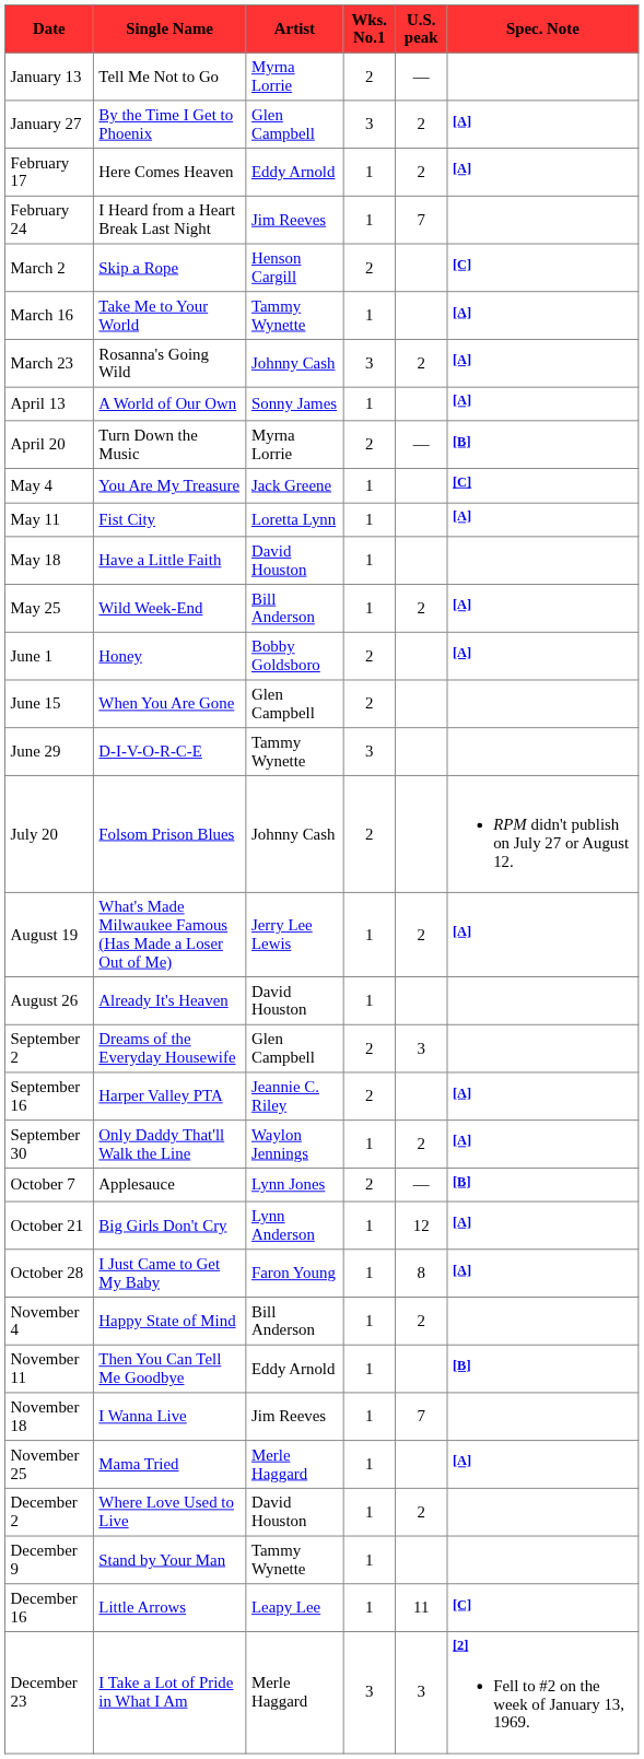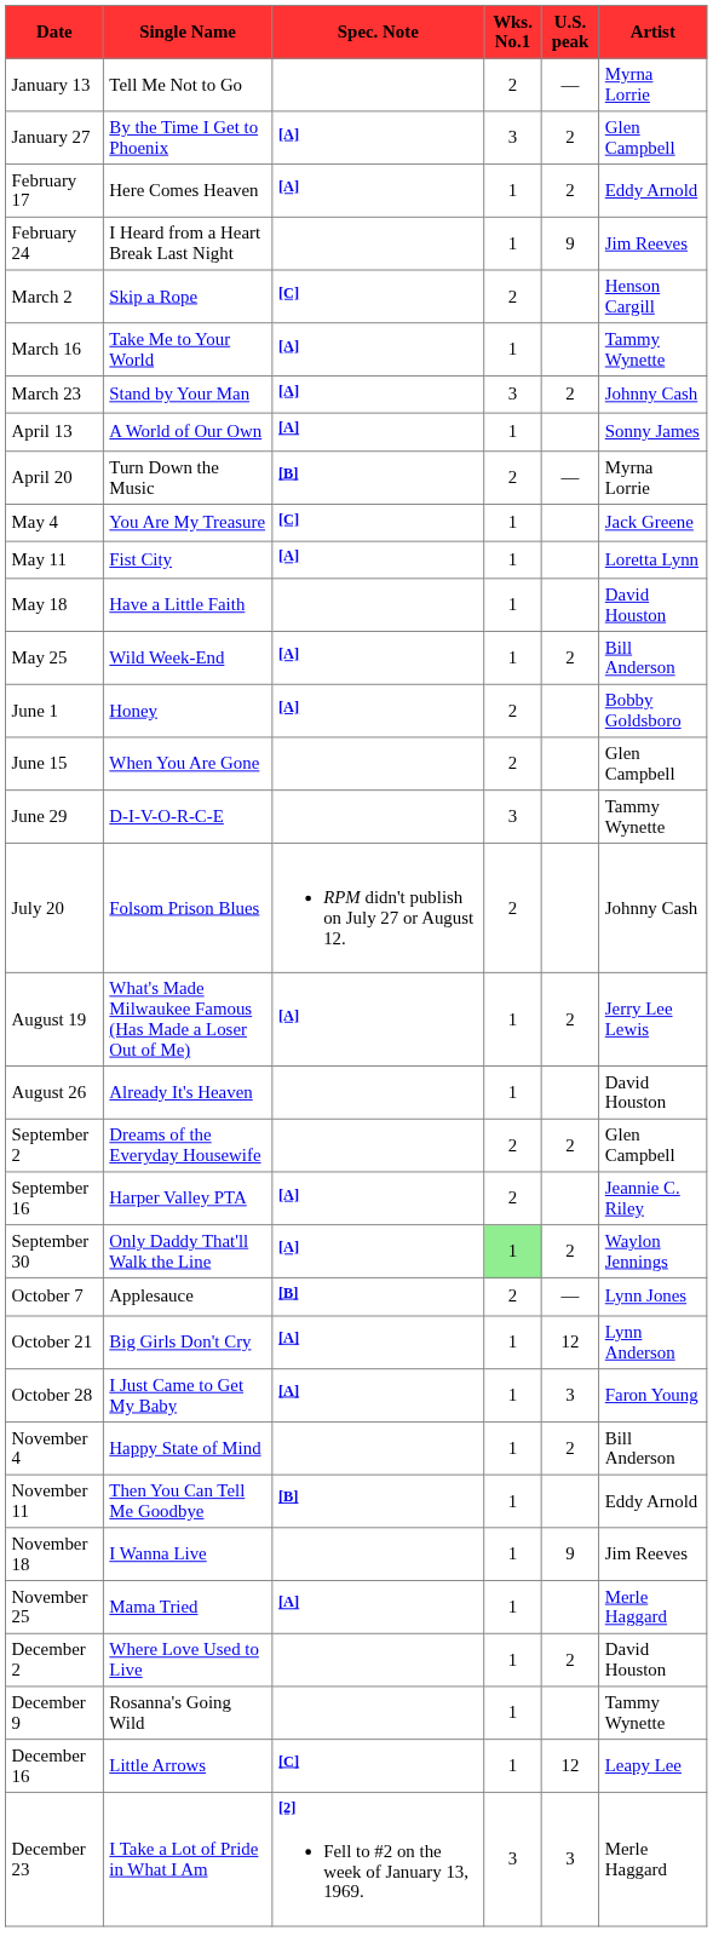columns swapped: Artist <-> Spec. Note
February 24 | U.S. peak: 7 -> 9
March 23 | Single Name: Rosanna's Going Wild -> Stand by Your Man
September 2 | U.S. peak: 3 -> 2
September 30 | Wks. No.1: no background -> lightgreen background
October 28 | U.S. peak: 8 -> 3
November 18 | U.S. peak: 7 -> 9
December 9 | Single Name: Stand by Your Man -> Rosanna's Going Wild
December 16 | U.S. peak: 11 -> 12
